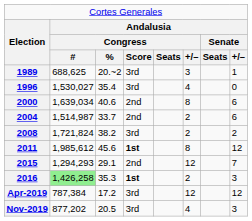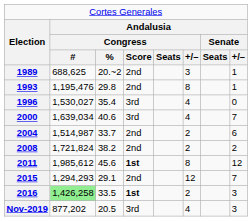1989 | column 4: 3rd -> 2nd
+ row: 1993 | 1,195,476 | 29.8 | 2nd | 8 | 1
2000 | column 4: 2nd -> 3rd
2000 | column 6: 8 -> 4
2000 | column 8: 6 -> 7
2008 | column 4: 3rd -> 2nd
2016 | column 3: 35.3 -> 33.5
- row: Apr-2019 | 787,384 | 17.2 | 3rd | 12 | 12
